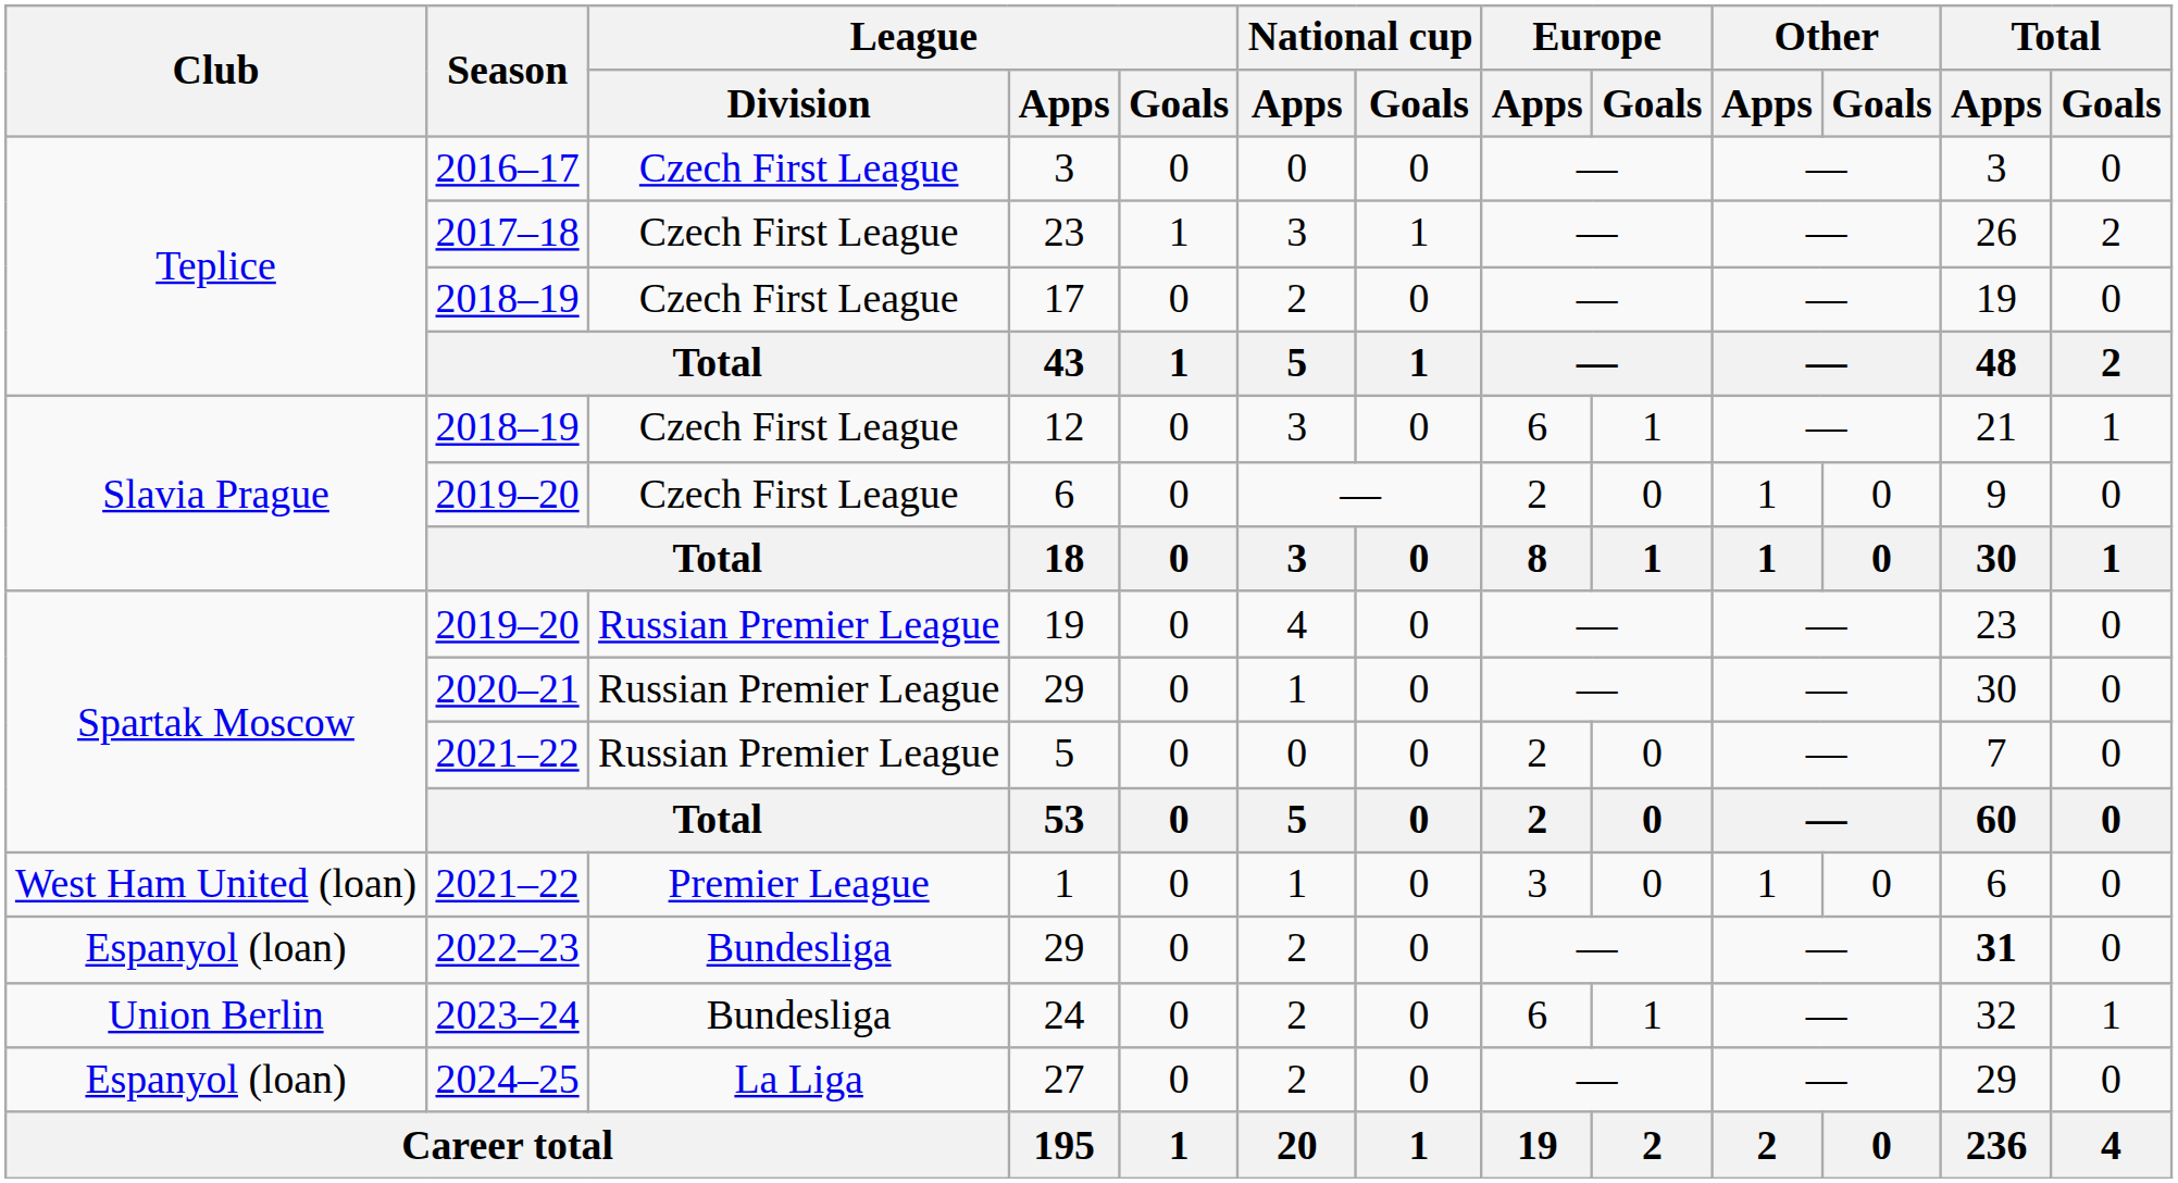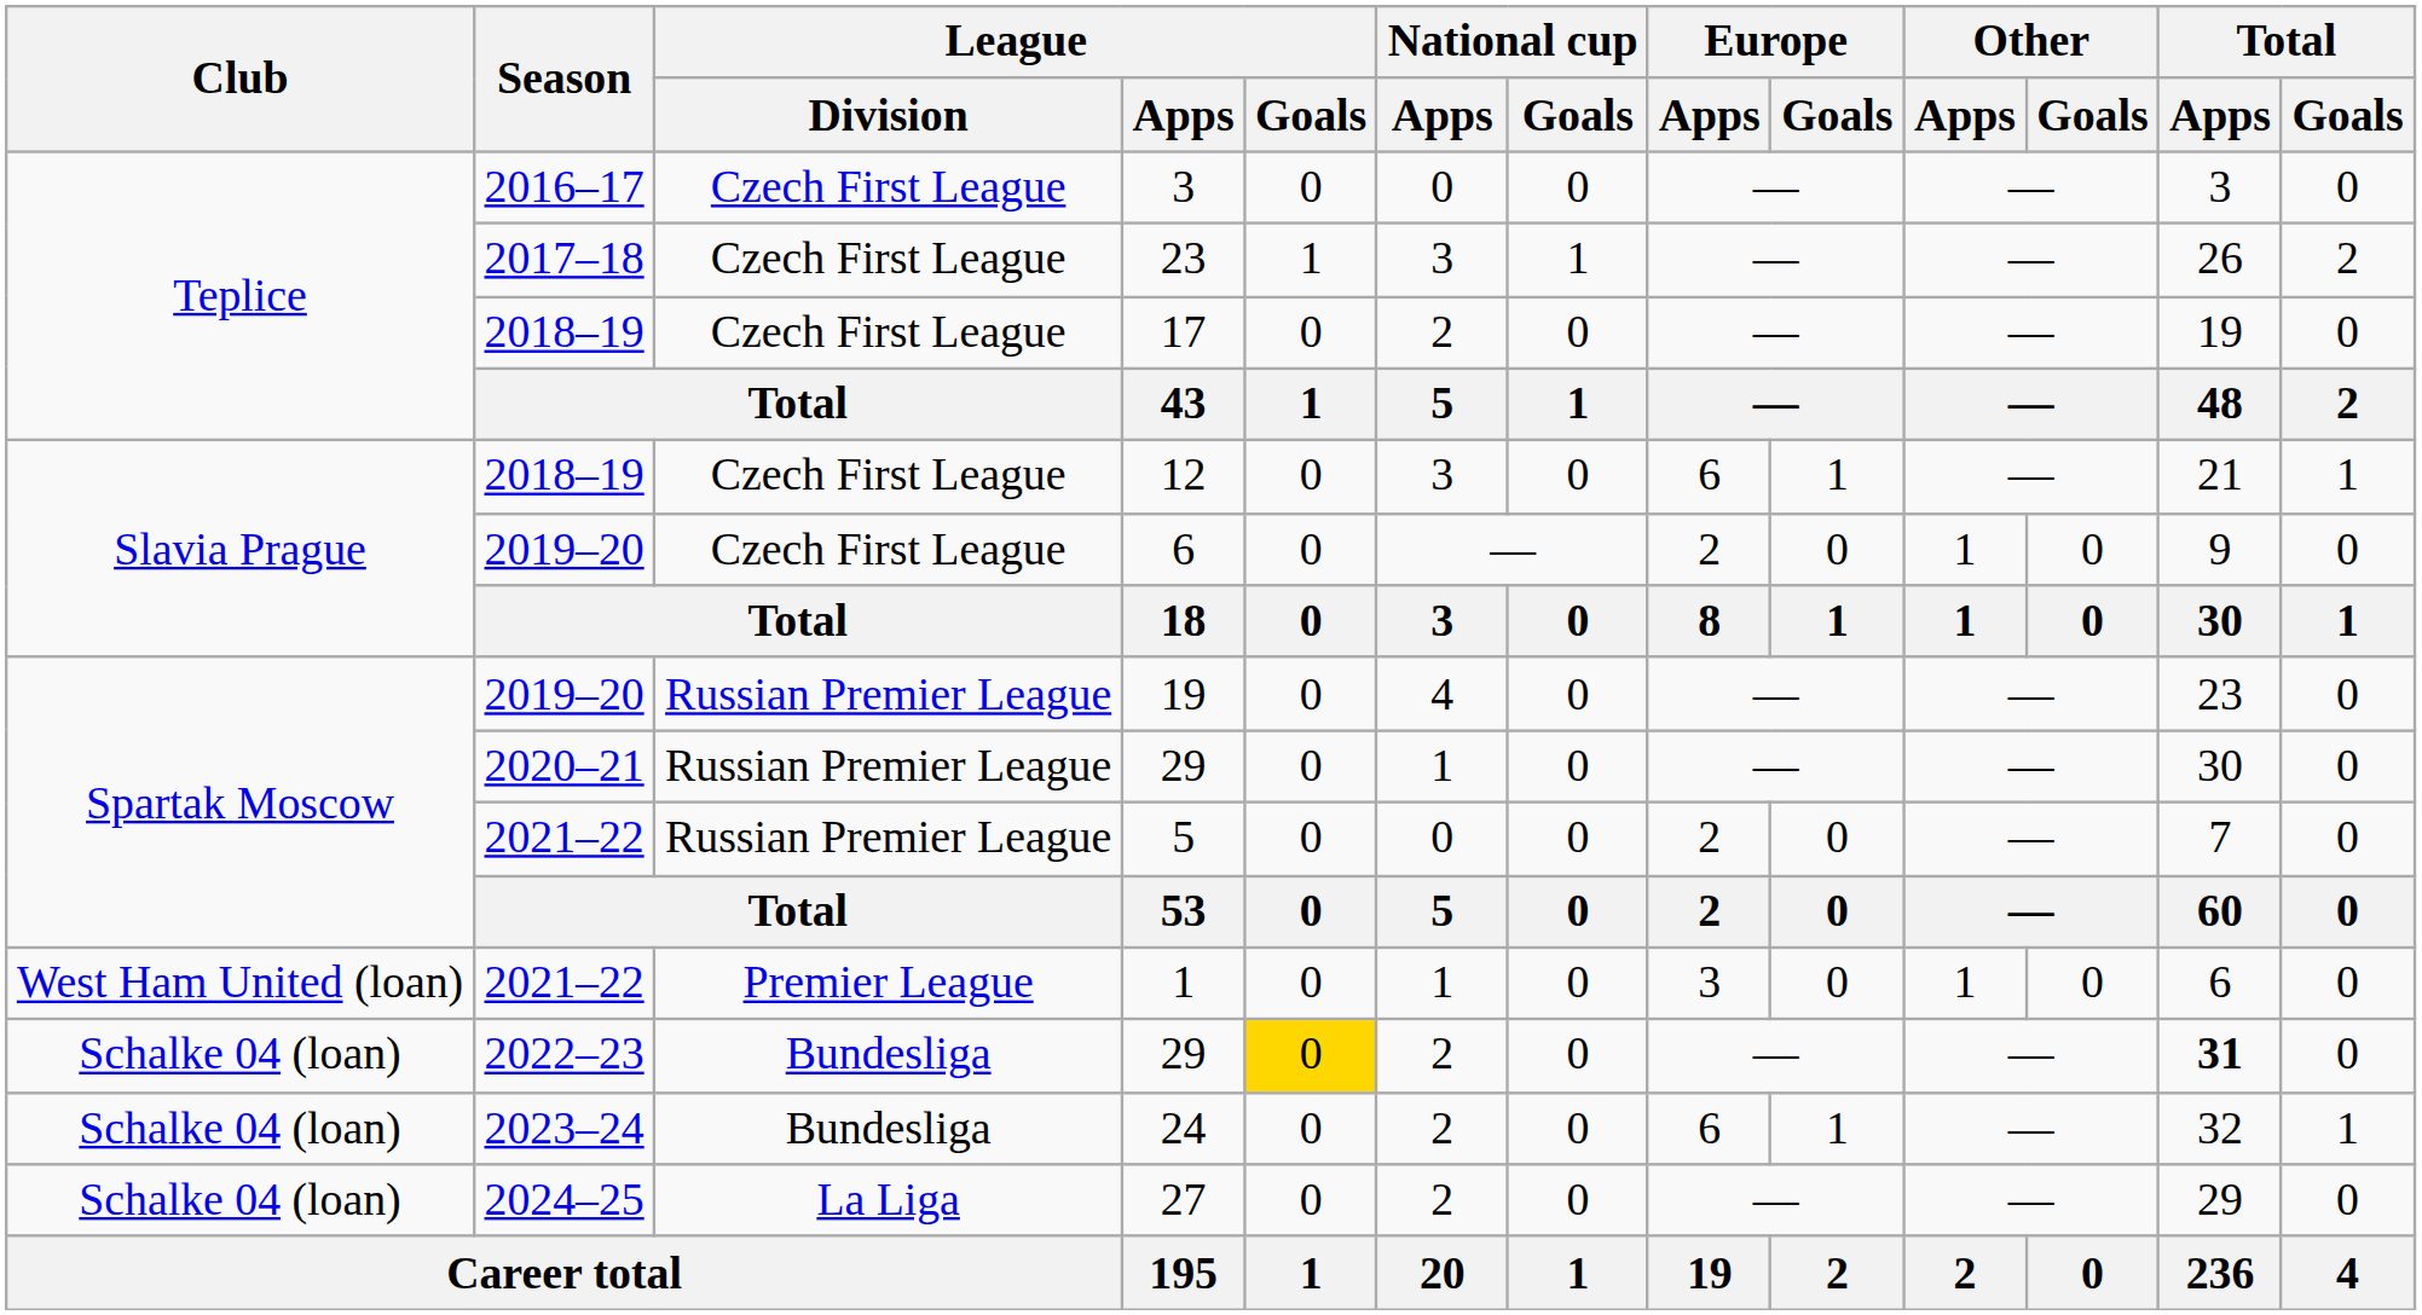2022–23 / 29 | Club: Espanyol (loan) -> Schalke 04 (loan)
2022–23 / 29 | League / Goals: no background -> gold background
24 | Club: Union Berlin -> Schalke 04 (loan)
27 | Club: Espanyol (loan) -> Schalke 04 (loan)
